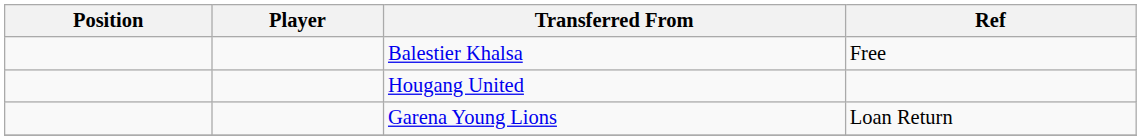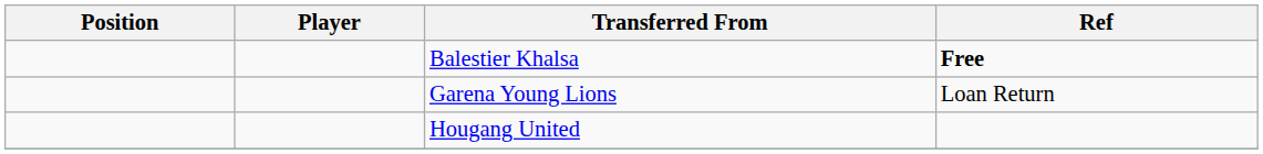Balestier Khalsa | Ref: normal -> bold
rows swapped: Garena Young Lions <-> Hougang United
